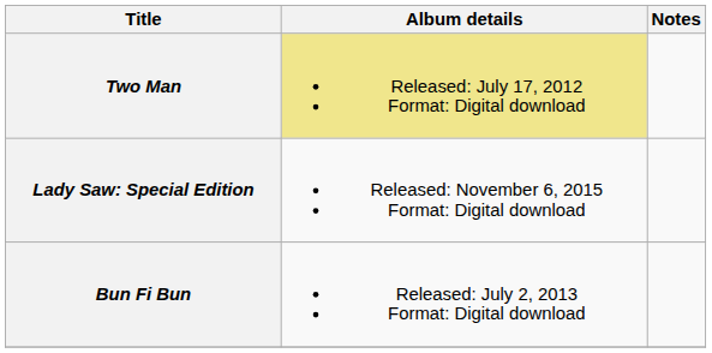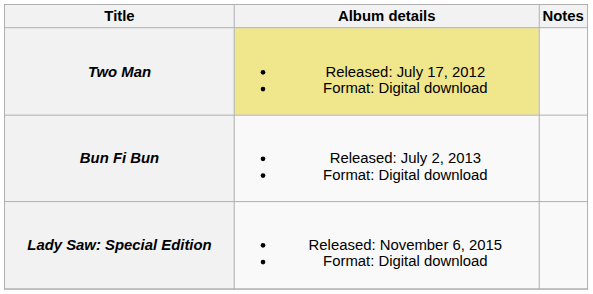rows swapped: Bun Fi Bun <-> Lady Saw: Special Edition
